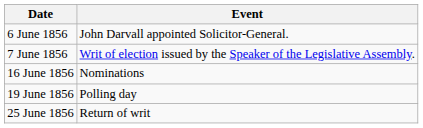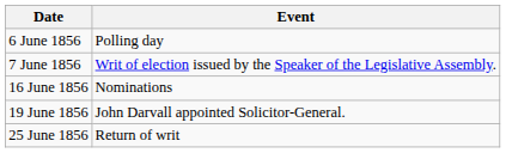6 June 1856 | Event: John Darvall appointed Solicitor-General. -> Polling day
19 June 1856 | Event: Polling day -> John Darvall appointed Solicitor-General.
